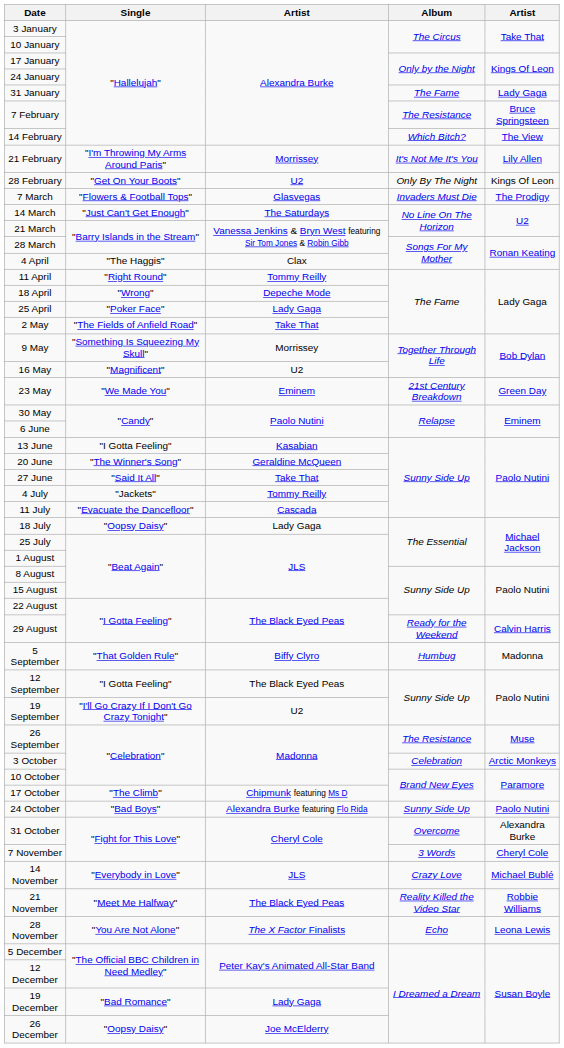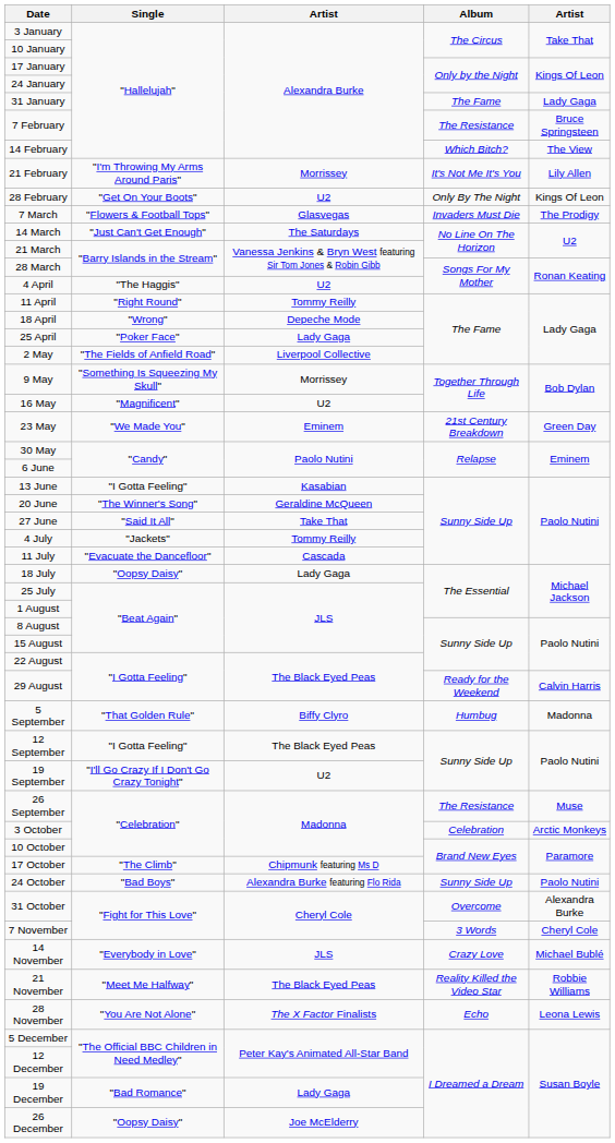4 April | column 3: Clax -> U2
2 May | column 3: Take That -> Liverpool Collective
